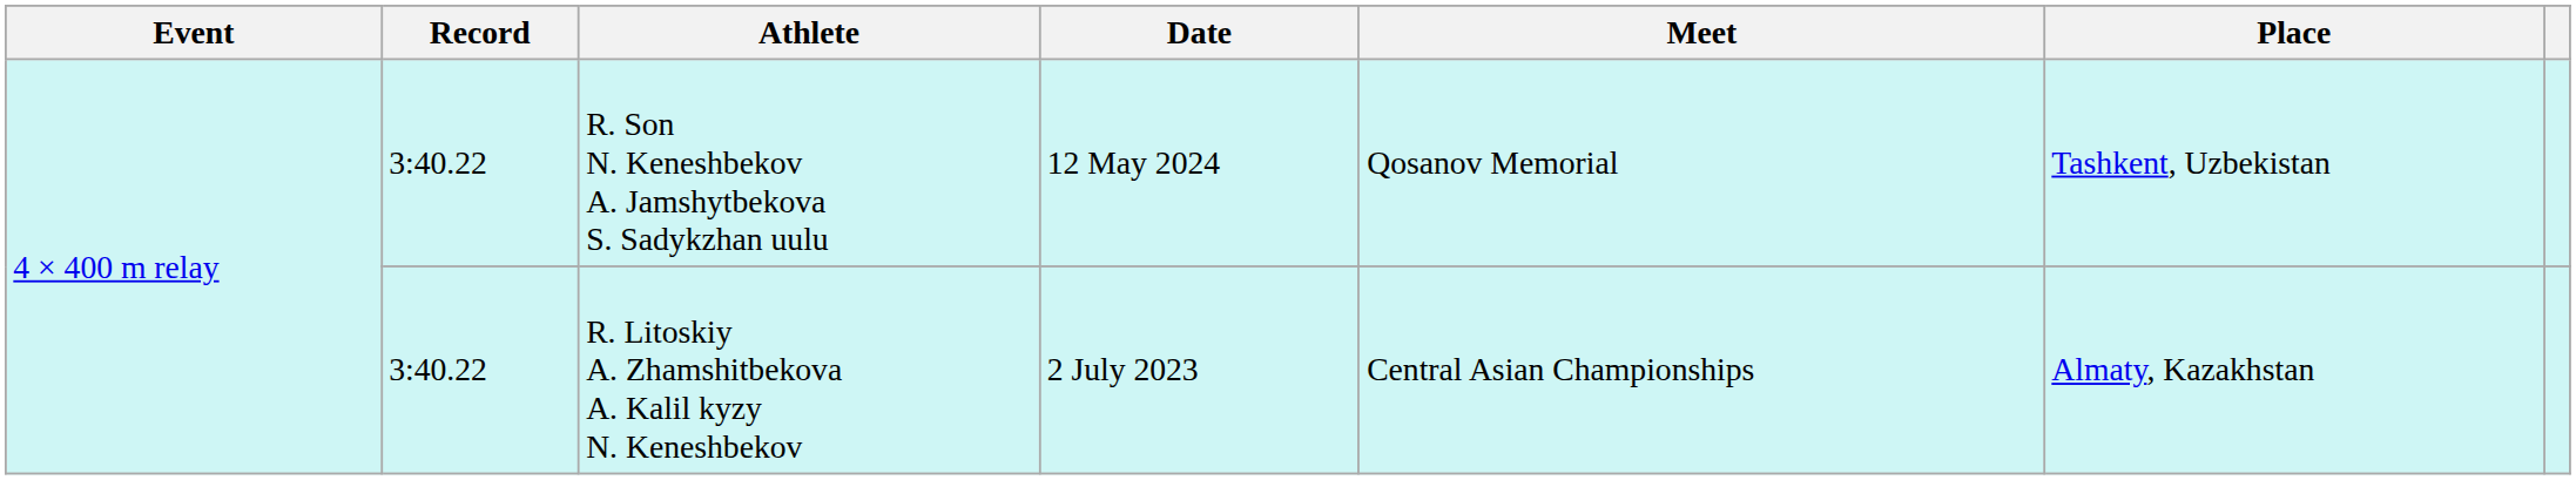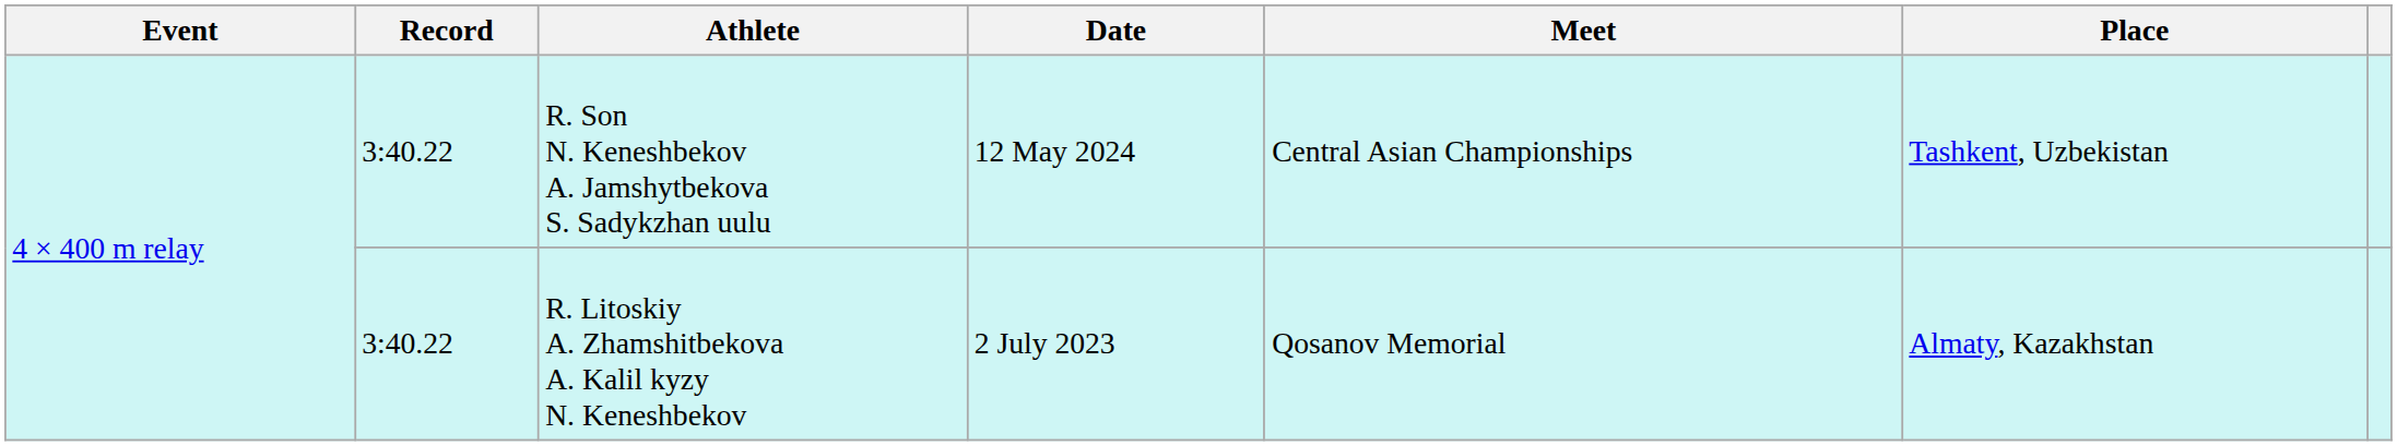R. Son N. Keneshbekov A. Jamshytbekova S. Sadykzhan uulu | Meet: Qosanov Memorial -> Central Asian Championships
R. Litoskiy A. Zhamshitbekova A. Kalil kyzy N. Keneshbekov | Meet: Central Asian Championships -> Qosanov Memorial
